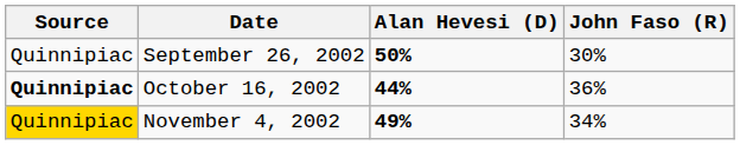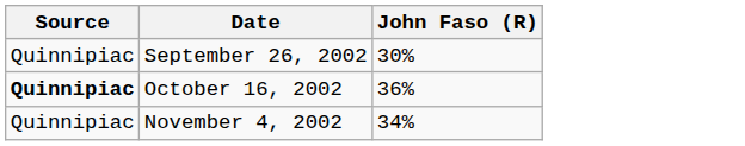- column: Alan Hevesi (D) | 50% | 44% | 49%
November 4, 2002 | Source: gold background -> no background
